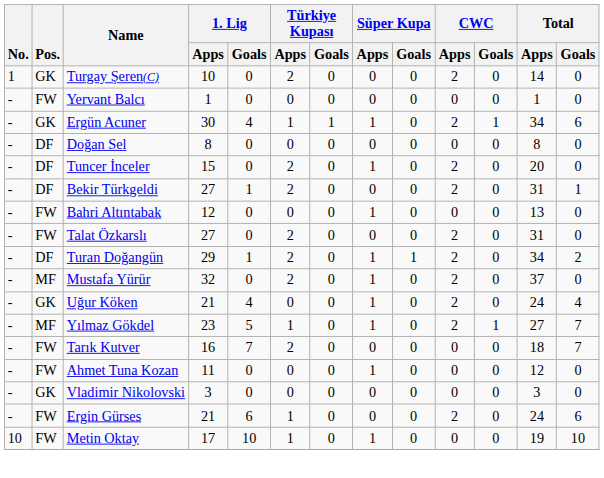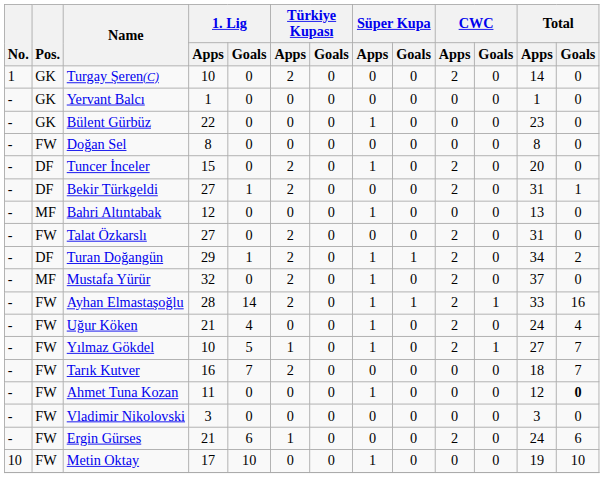Yervant Balcı | Pos.: FW -> GK
+ row: - | GK | Bülent Gürbüz | 22 | 0 | 0 | 0 | 1 | 0 | 0 | 0 | 23 | 0
- row: - | GK | Ergün Acuner | 30 | 4 | 1 | 1 | 1 | 0 | 2 | 1 | 34 | 6
Doğan Sel | Pos.: DF -> FW
Bahri Altıntabak | Pos.: FW -> MF
+ row: - | FW | Ayhan Elmastaşoğlu | 28 | 14 | 2 | 0 | 1 | 1 | 2 | 1 | 33 | 16
Uğur Köken | Pos.: GK -> FW
Yılmaz Gökdel | Pos.: MF -> FW
Yılmaz Gökdel | 1. Lig / Apps: 23 -> 10
Ahmet Tuna Kozan | Total / Goals: normal -> bold
Vladimir Nikolovski | Pos.: GK -> FW
Metin Oktay | Türkiye Kupası / Apps: 1 -> 0
